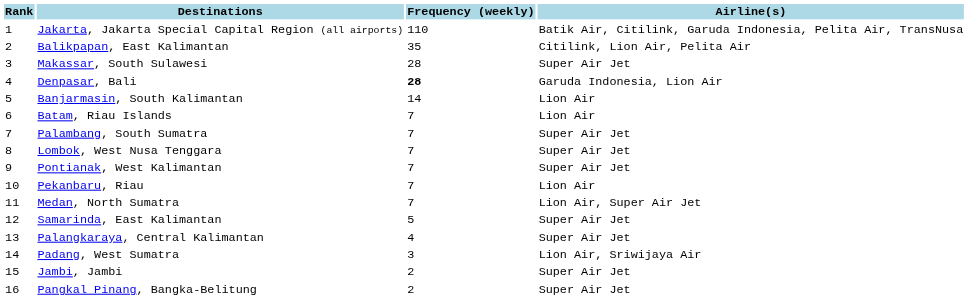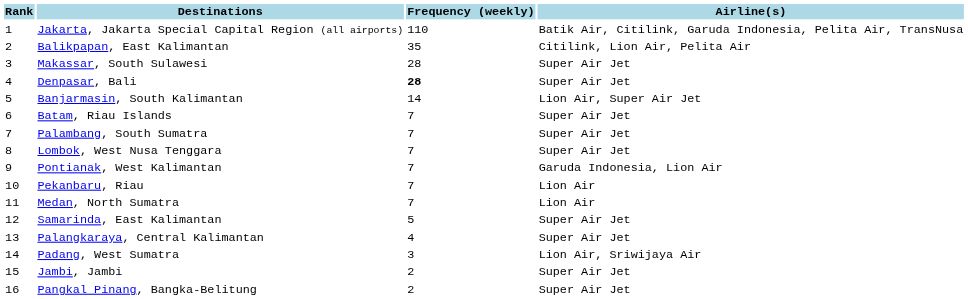Denpasar, Bali | Airline(s): Garuda Indonesia, Lion Air -> Super Air Jet
Banjarmasin, South Kalimantan | Airline(s): Lion Air -> Lion Air, Super Air Jet
Batam, Riau Islands | Airline(s): Lion Air -> Super Air Jet
Pontianak, West Kalimantan | Airline(s): Super Air Jet -> Garuda Indonesia, Lion Air
Medan, North Sumatra | Airline(s): Lion Air, Super Air Jet -> Lion Air
